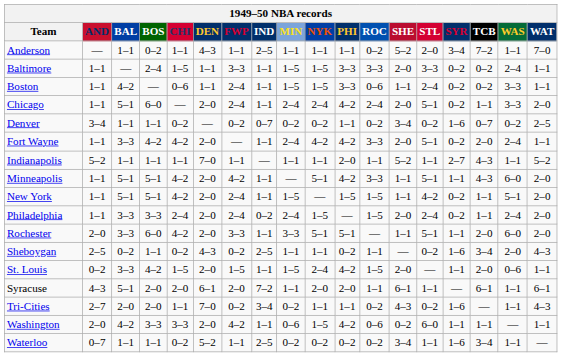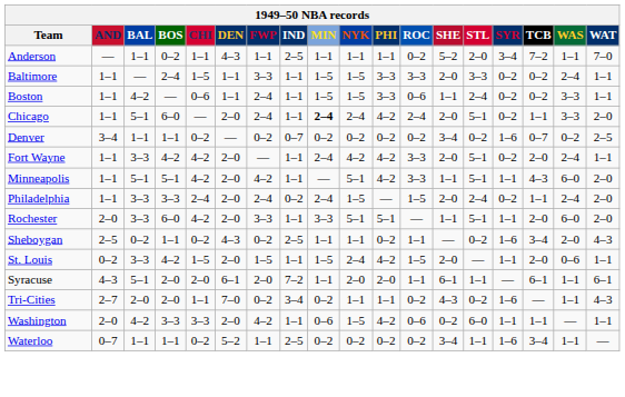Chicago | MIN: normal -> bold
Denver | PHI: 1–1 -> 0–2
- row: Indianapolis | 5–2 | 1–1 | 1–1 | 1–1 | 7–0 | 1–1 | — | 1–1 | 1–1 | 2–0 | 1–1 | 5–2 | 1–1 | 2–7 | 4–3 | 1–1 | 5–2
- row: New York | 1–1 | 5–1 | 5–1 | 4–2 | 2–0 | 2–4 | 1–1 | 1–5 | — | 1–5 | 1–5 | 1–1 | 4–2 | 0–2 | 1–1 | 5–1 | 2–0
